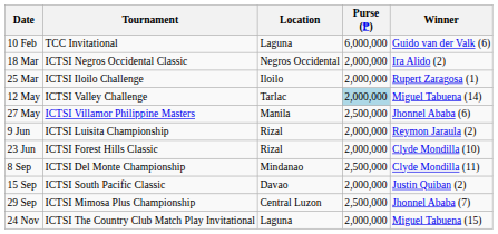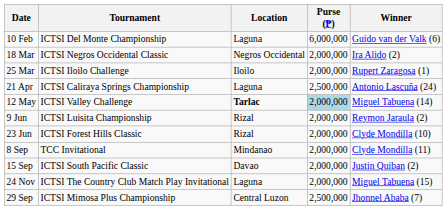10 Feb | Tournament: TCC Invitational -> ICTSI Del Monte Championship
+ row: 21 Apr | ICTSI Caliraya Springs Championship | Laguna | 2,500,000 | Antonio Lascuña (24)
12 May | Location: normal -> bold
- row: 27 May | ICTSI Villamor Philippine Masters | Manila | 2,500,000 | Jhonnel Ababa (6)
8 Sep | Tournament: ICTSI Del Monte Championship -> TCC Invitational
8 Sep | Purse (₱): 2,500,000 -> 2,000,000
rows swapped: 29 Sep <-> 24 Nov
